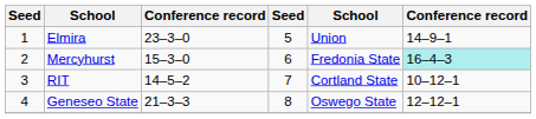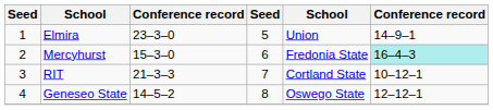RIT | column 3: 14–5–2 -> 21–3–3
Geneseo State | column 3: 21–3–3 -> 14–5–2
